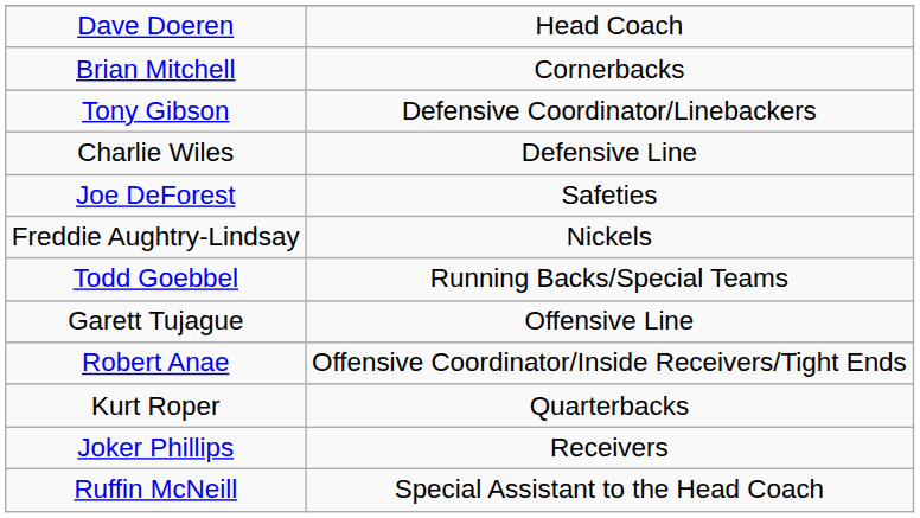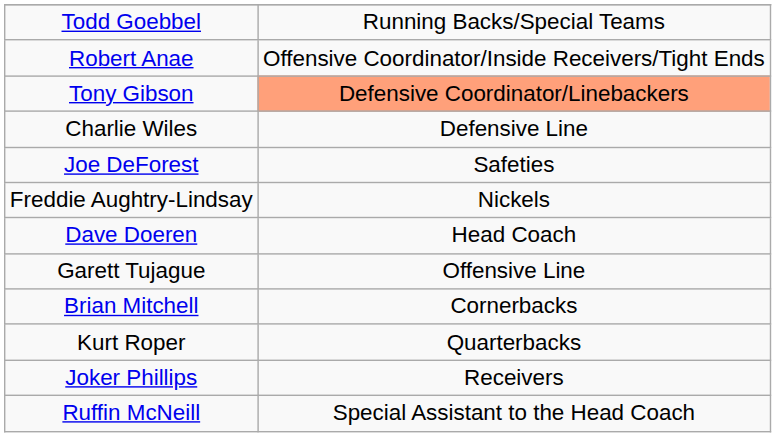rows swapped: Dave Doeren <-> Todd Goebbel
rows swapped: Robert Anae <-> Brian Mitchell
Tony Gibson | column 2: no background -> lightsalmon background
